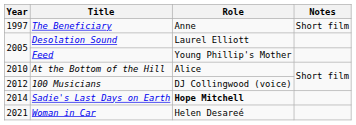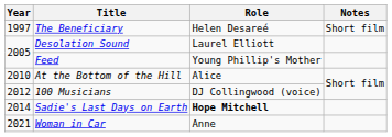The Beneficiary | Role: Anne -> Helen Desareé
Woman in Car | Role: Helen Desareé -> Anne
